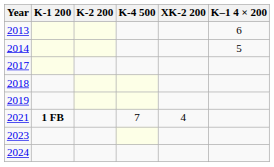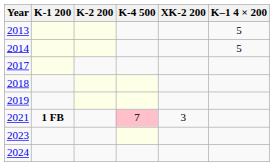2013 | K–1 4 × 200: 6 -> 5
2021 | K-4 500: no background -> pink background
2021 | XK-2 200: 4 -> 3
